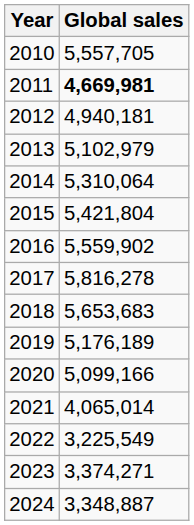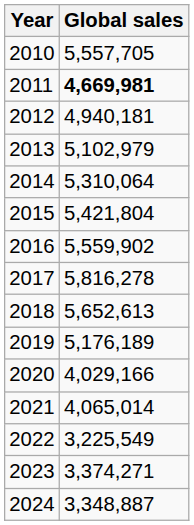2018 | Global sales: 5,653,683 -> 5,652,613
2020 | Global sales: 5,099,166 -> 4,029,166
